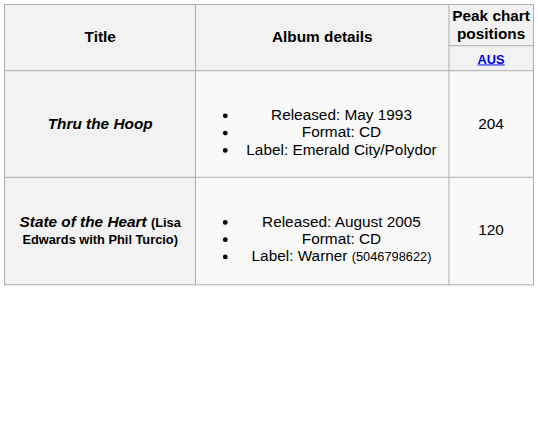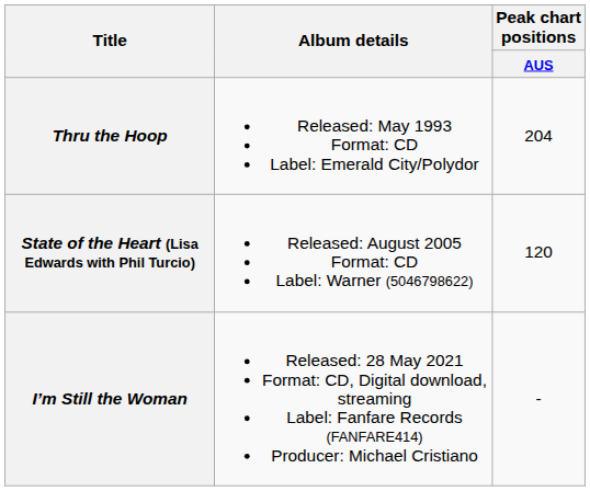+ row: I’m Still the Woman | Released: 28 May 2021 Format: CD, Digital download, streaming Label: Fanfare Records (FANFARE414) Producer: Michael Cristiano | -
